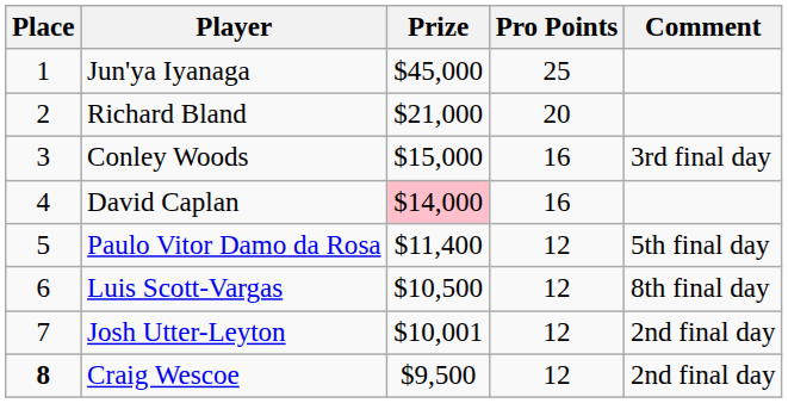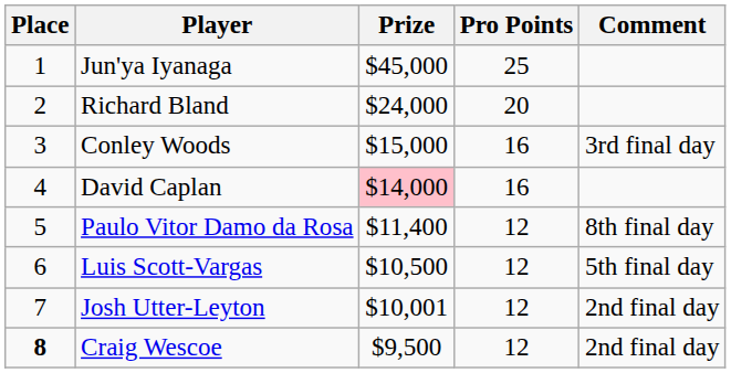Richard Bland | Prize: $21,000 -> $24,000
Paulo Vitor Damo da Rosa | Comment: 5th final day -> 8th final day
Luis Scott-Vargas | Comment: 8th final day -> 5th final day
